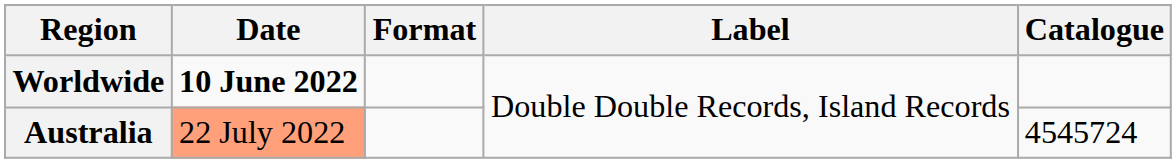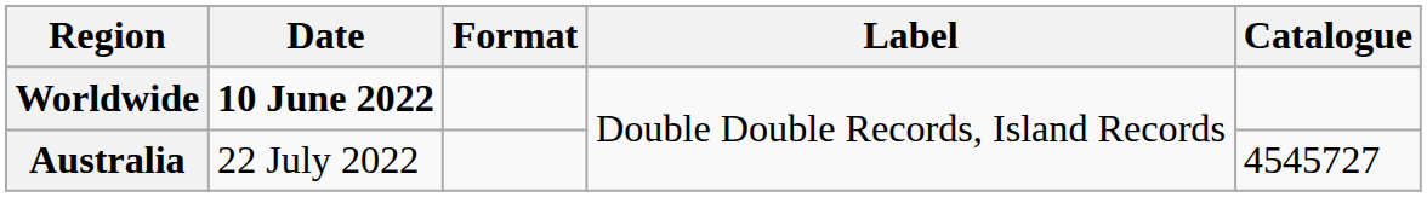Australia | Date: lightsalmon background -> no background
Australia | Catalogue: 4545724 -> 4545727
